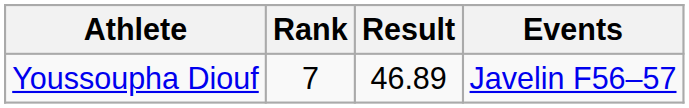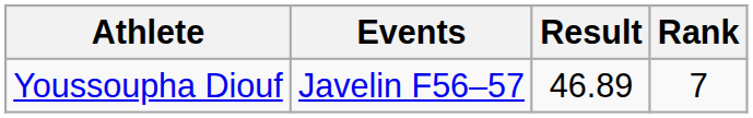columns swapped: Events <-> Rank
